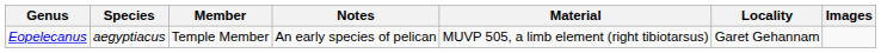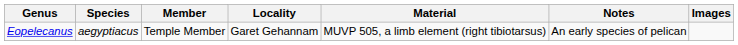columns swapped: Locality <-> Notes
